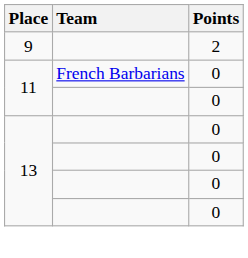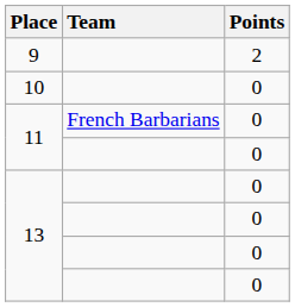+ row: 10 | 0
